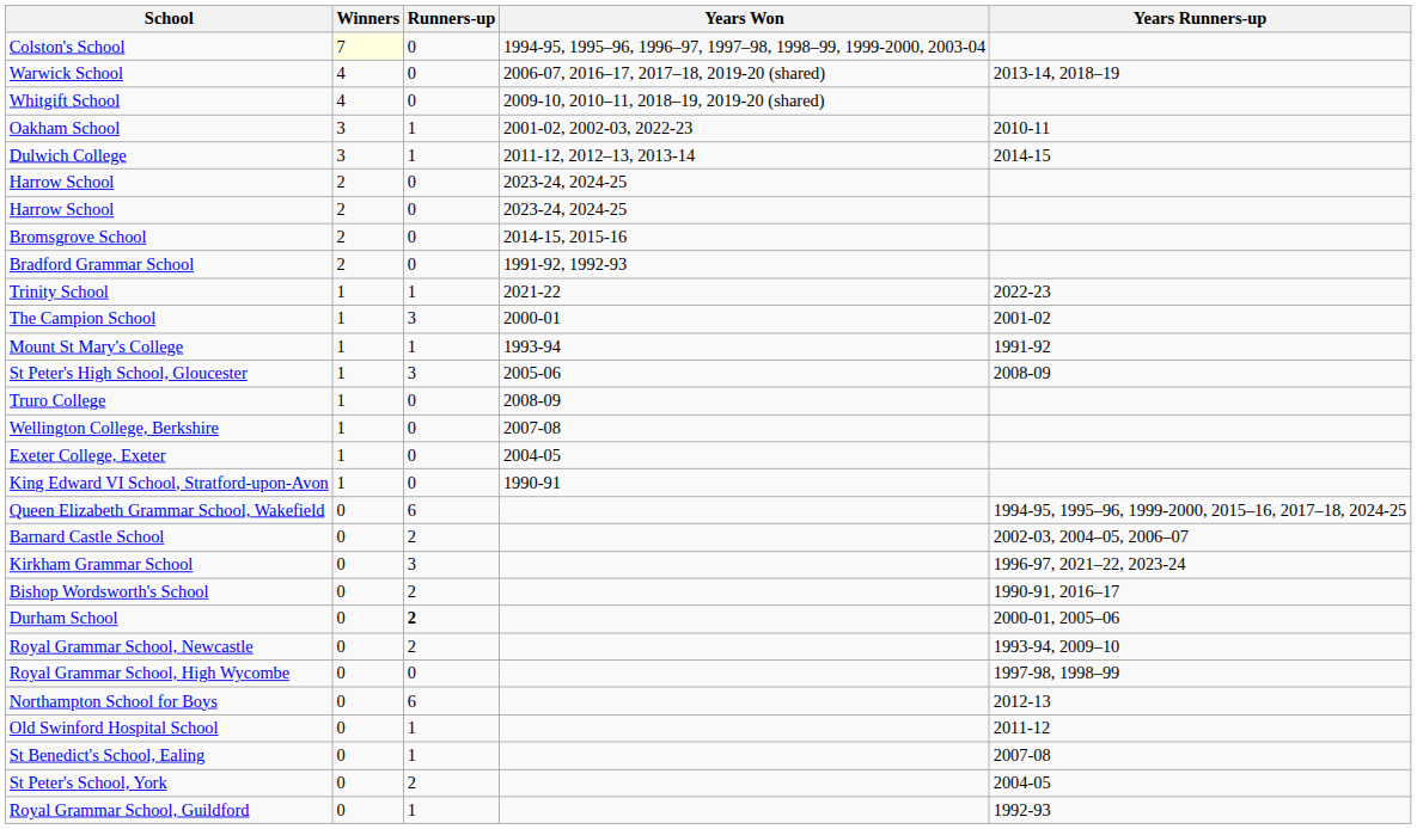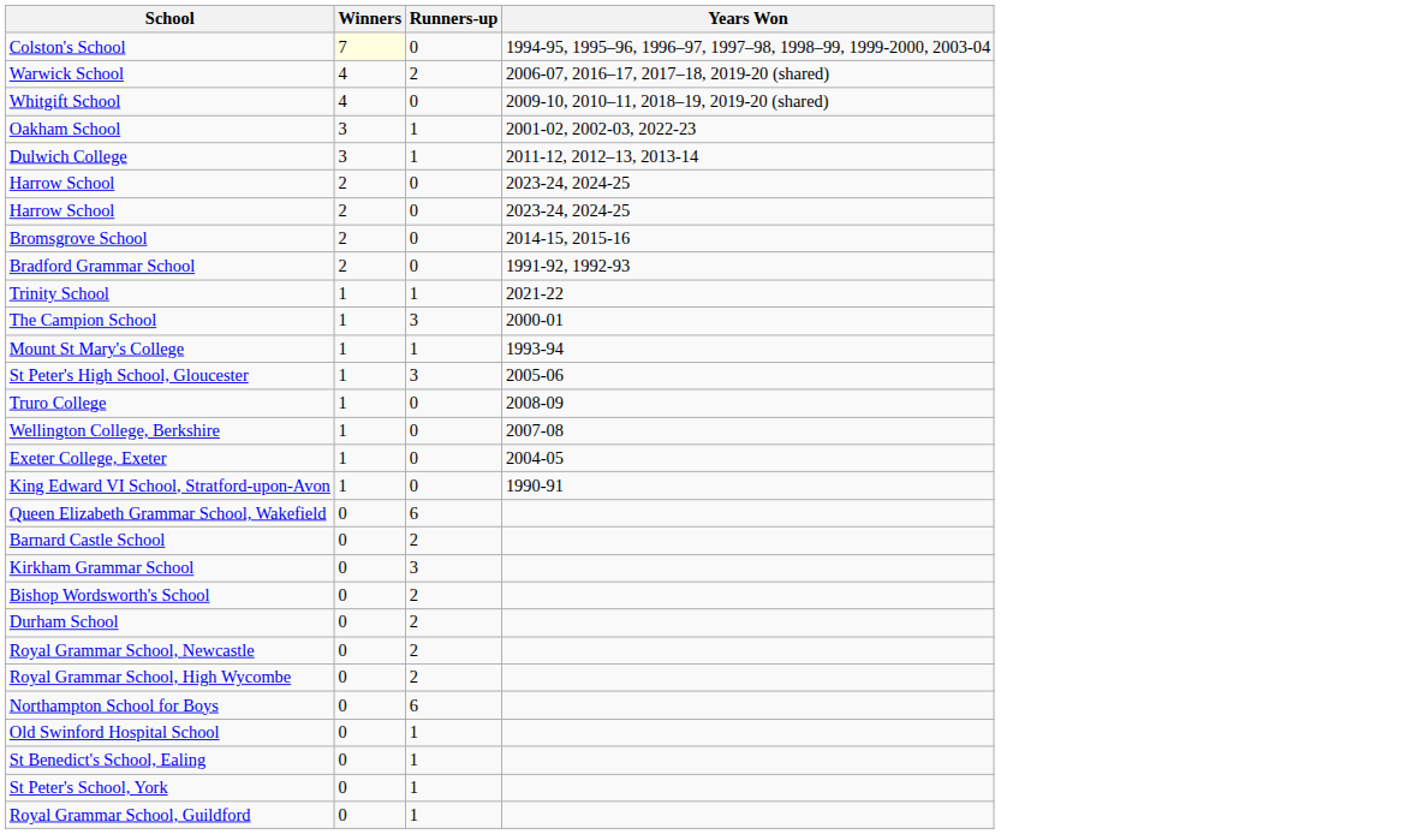- column: Years Runners-up | 2013-14, 2018–19 | 2010-11 | 2014-15 | 2022-23 | 2001-02 | 1991-92 | 2008-09 | 1994-95, 1995–96, 1999-2000, 2015–16, 2017–18, 2024-25 | 2002-03, 2004–05, 2006–07 | 1996-97, 2021–22, 2023-24 | 1990-91, 2016–17 | 2000-01, 2005–06 | 1993-94, 2009–10 | 1997-98, 1998–99 | 2012-13 | 2011-12 | 2007-08 | 2004-05 | 1992-93
Warwick School | Runners-up: 0 -> 2
Durham School | Runners-up: bold -> normal
Royal Grammar School, High Wycombe | Runners-up: 0 -> 2
St Peter's School, York | Runners-up: 2 -> 1
